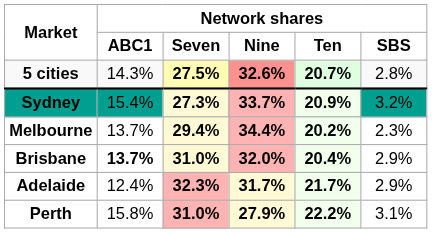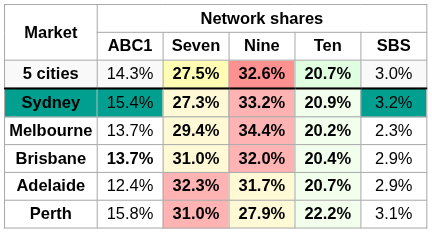5 cities | column 6: 2.8% -> 3.0%
Sydney | column 4: 33.7% -> 33.2%
Adelaide | column 5: 21.7% -> 20.7%
